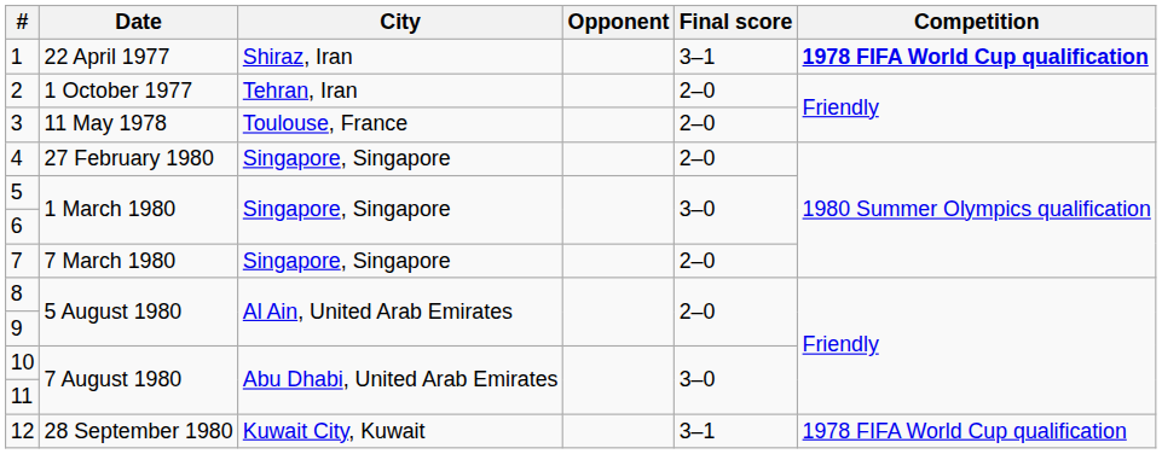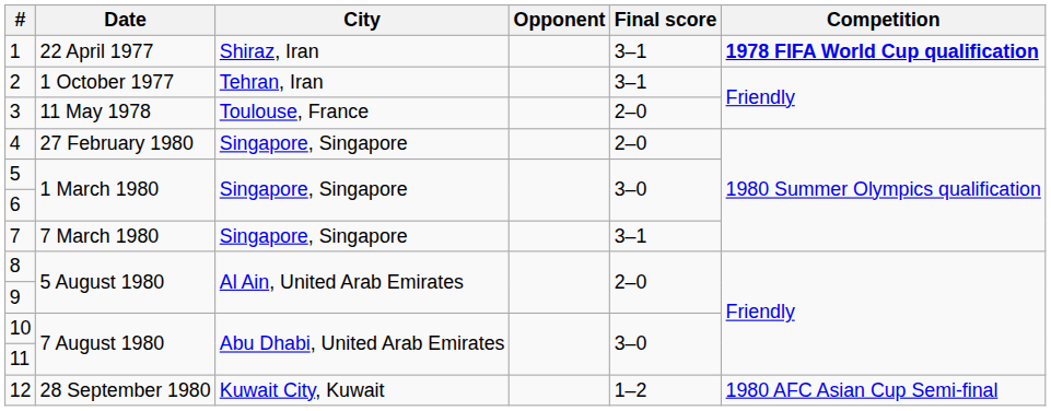2 | Final score: 2–0 -> 3–1
7 | Final score: 2–0 -> 3–1
12 | Final score: 3–1 -> 1–2
12 | Competition: 1978 FIFA World Cup qualification -> 1980 AFC Asian Cup Semi-final
